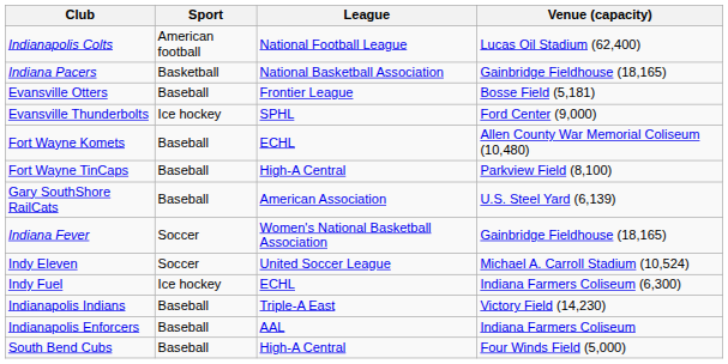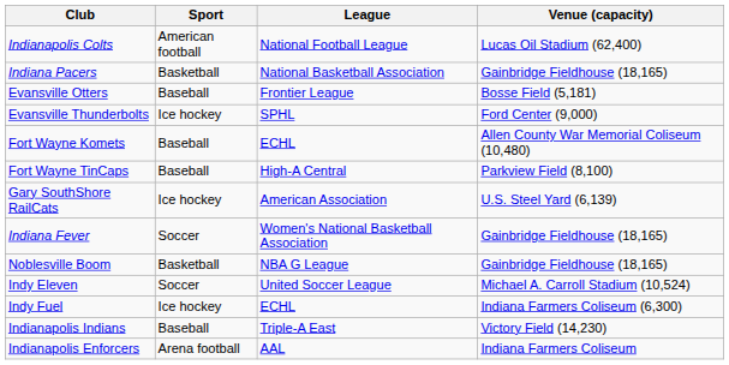Gary SouthShore RailCats | Sport: Baseball -> Ice hockey
+ row: Noblesville Boom | Basketball | NBA G League | Gainbridge Fieldhouse (18,165)
Indianapolis Enforcers | Sport: Baseball -> Arena football
- row: South Bend Cubs | Baseball | High-A Central | Four Winds Field (5,000)
